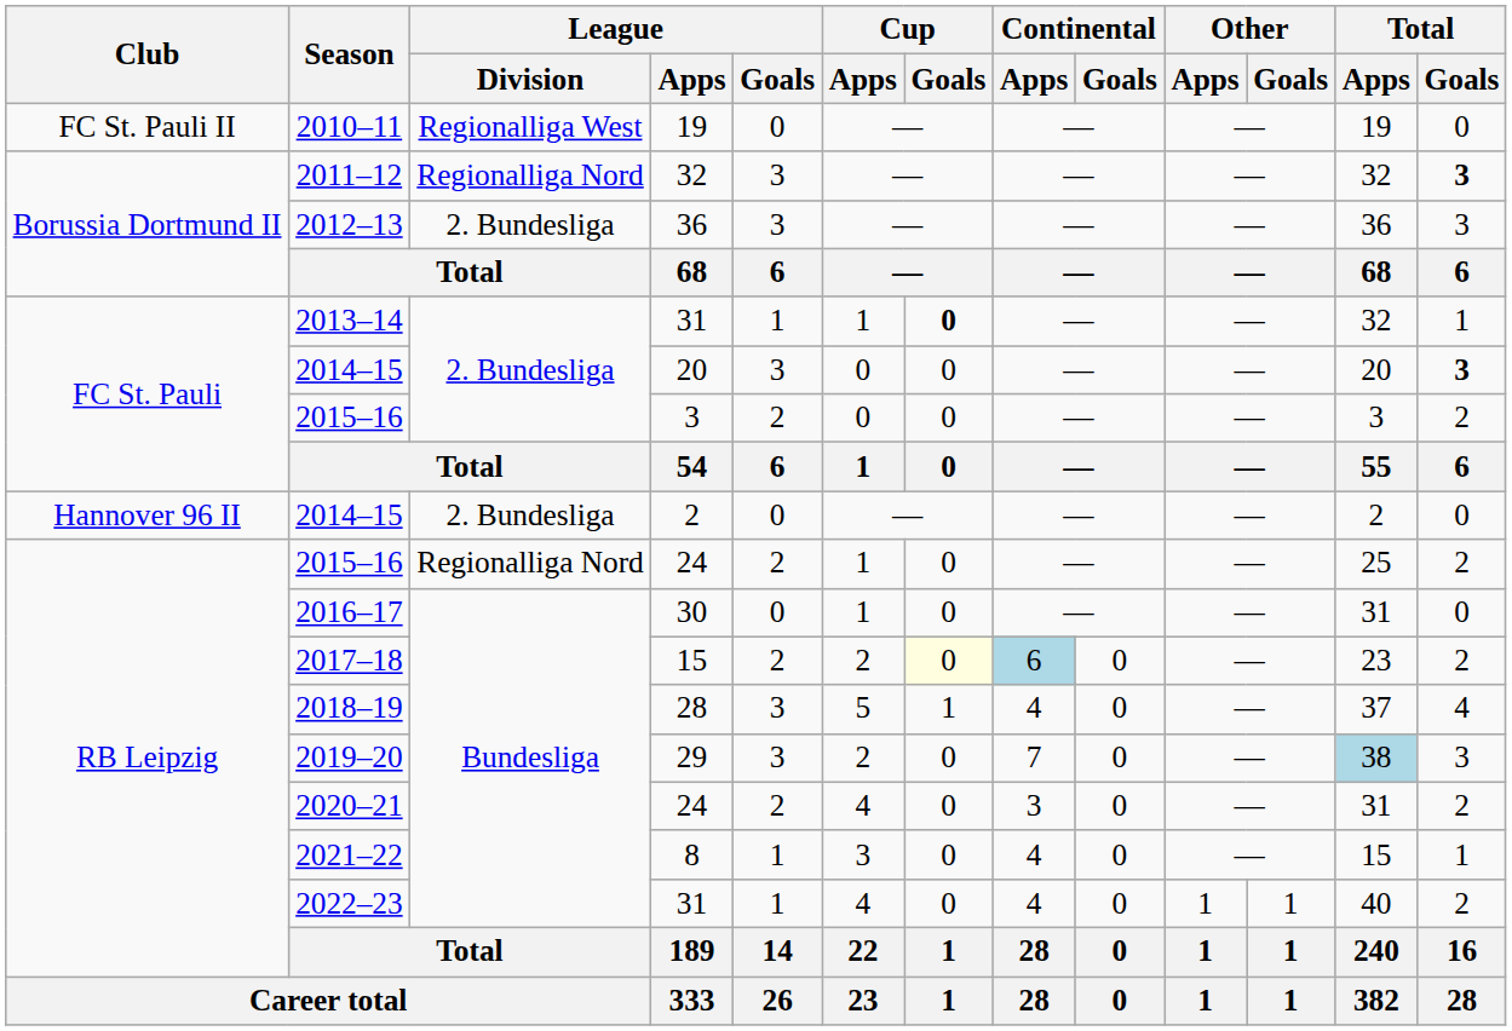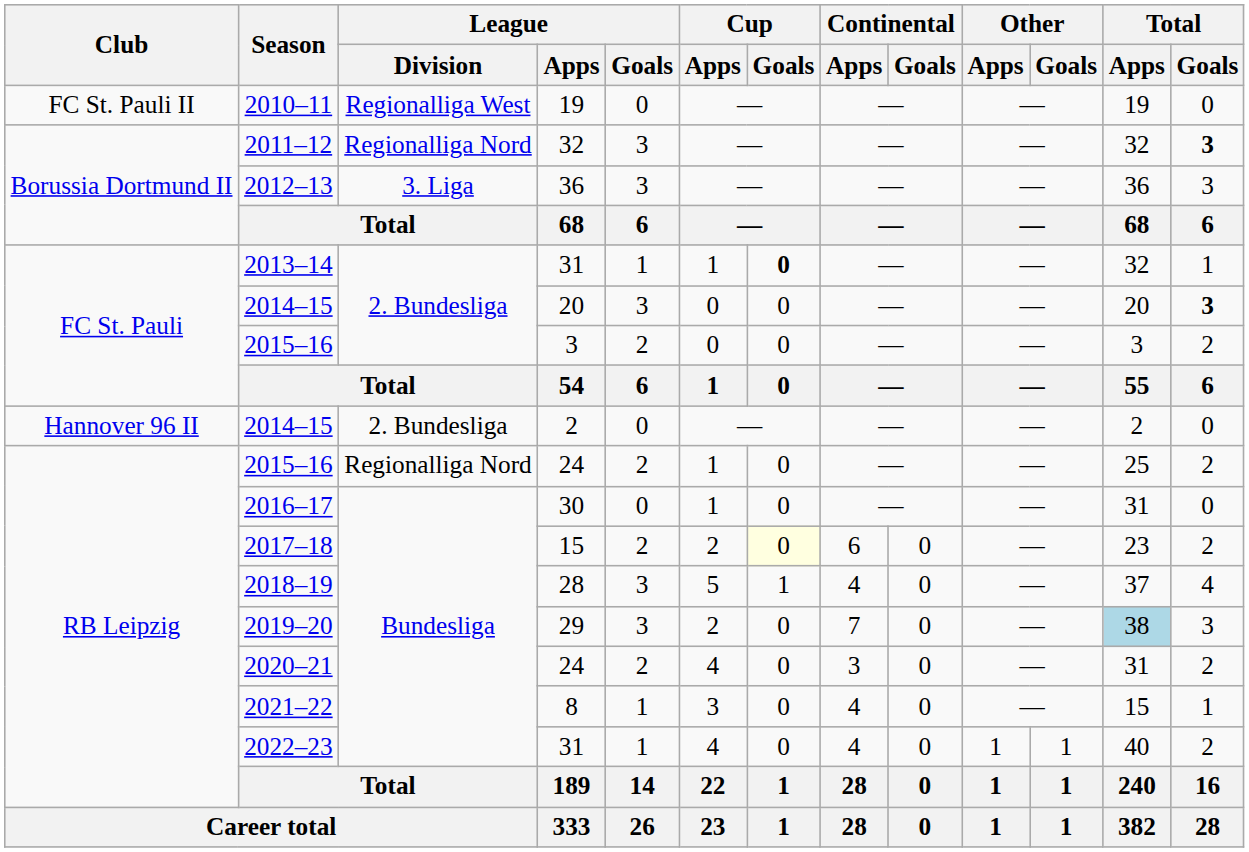2012–13 | League / Division: 2. Bundesliga -> 3. Liga
2017–18 | Continental / Apps: lightblue background -> no background
